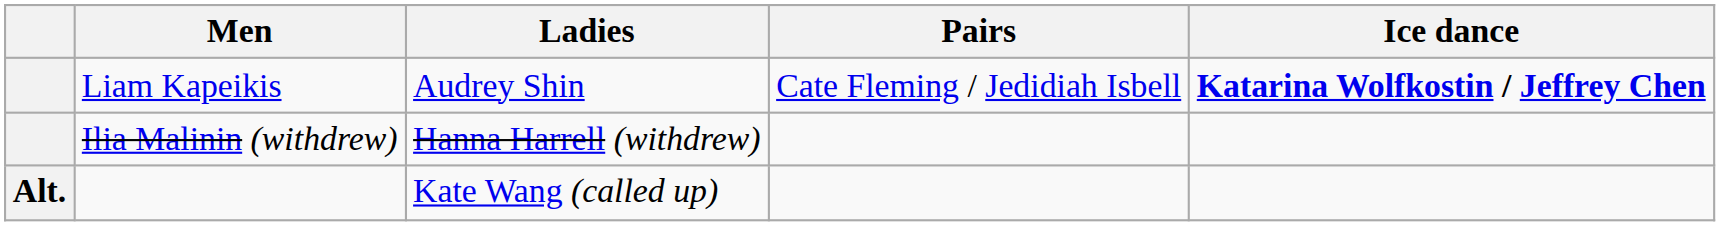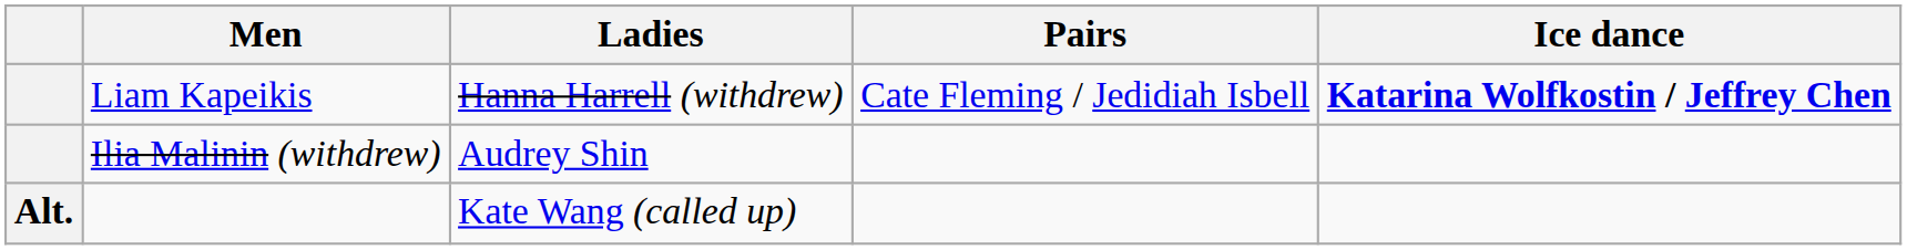Liam Kapeikis | Ladies: Audrey Shin -> Hanna Harrell (withdrew)
Ilia Malinin (withdrew) | Ladies: Hanna Harrell (withdrew) -> Audrey Shin
